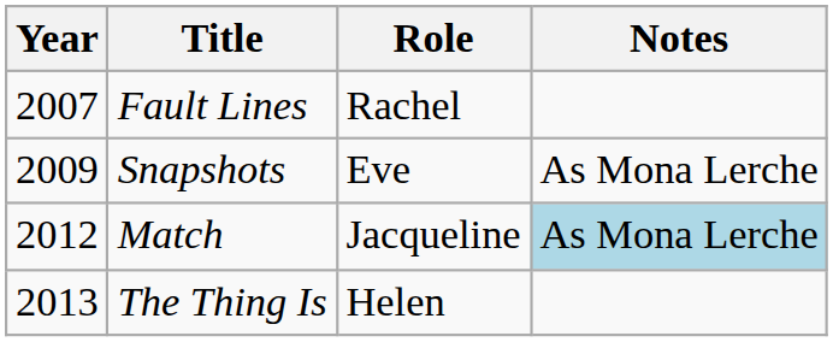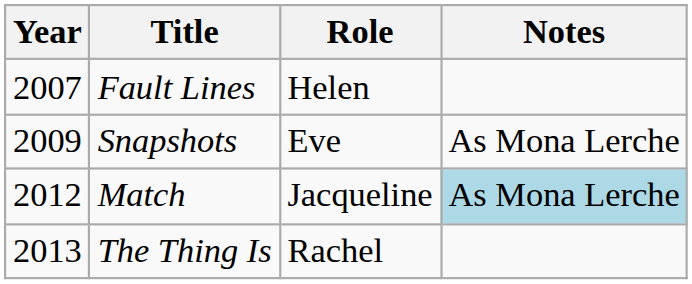Fault Lines | Role: Rachel -> Helen
The Thing Is | Role: Helen -> Rachel
